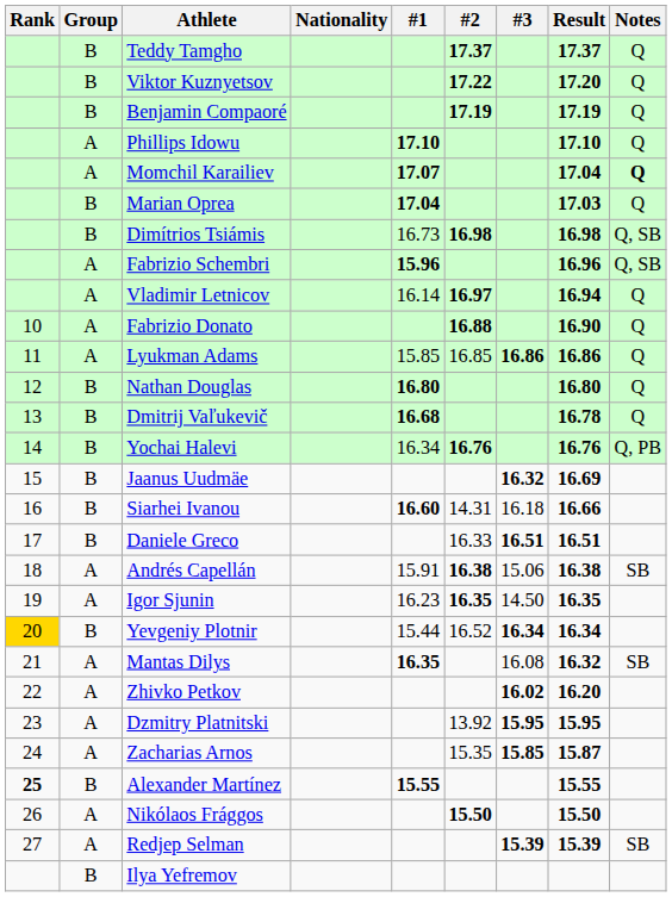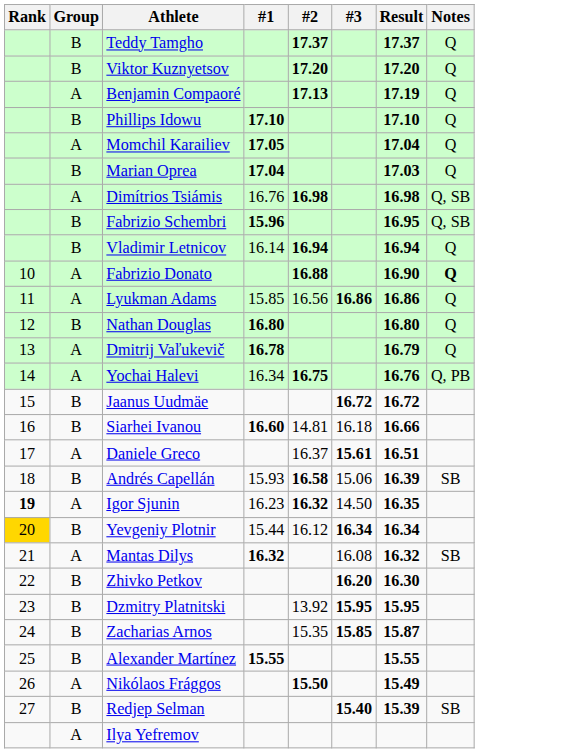- column: Nationality
Viktor Kuznyetsov | #2: 17.22 -> 17.20
Benjamin Compaoré | Group: B -> A
Benjamin Compaoré | #2: 17.19 -> 17.13
Phillips Idowu | Group: A -> B
Momchil Karailiev | #1: 17.07 -> 17.05
Momchil Karailiev | Notes: bold -> normal
Dimítrios Tsiámis | Group: B -> A
Dimítrios Tsiámis | #1: 16.73 -> 16.76
Fabrizio Schembri | Group: A -> B
Fabrizio Schembri | Result: 16.96 -> 16.95
Vladimir Letnicov | Group: A -> B
Vladimir Letnicov | #2: 16.97 -> 16.94
Fabrizio Donato | Notes: normal -> bold
Lyukman Adams | #2: 16.85 -> 16.56
Dmitrij Vaľukevič | Group: B -> A
Dmitrij Vaľukevič | #1: 16.68 -> 16.78
Dmitrij Vaľukevič | Result: 16.78 -> 16.79
Yochai Halevi | Group: B -> A
Yochai Halevi | #2: 16.76 -> 16.75
Jaanus Uudmäe | #3: 16.32 -> 16.72
Jaanus Uudmäe | Result: 16.69 -> 16.72
Siarhei Ivanou | #2: 14.31 -> 14.81
Daniele Greco | Group: B -> A
Daniele Greco | #2: 16.33 -> 16.37
Daniele Greco | #3: 16.51 -> 15.61
Andrés Capellán | Group: A -> B
Andrés Capellán | #1: 15.91 -> 15.93
Andrés Capellán | #2: 16.38 -> 16.58
Andrés Capellán | Result: 16.38 -> 16.39
Igor Sjunin | Rank: normal -> bold
Igor Sjunin | #2: 16.35 -> 16.32
Yevgeniy Plotnir | #2: 16.52 -> 16.12
Mantas Dilys | #1: 16.35 -> 16.32
Zhivko Petkov | Group: A -> B
Zhivko Petkov | #3: 16.02 -> 16.20
Zhivko Petkov | Result: 16.20 -> 16.30
Dzmitry Platnitski | Group: A -> B
Zacharias Arnos | Group: A -> B
Alexander Martínez | Rank: bold -> normal
Nikólaos Frággos | Result: 15.50 -> 15.49
Redjep Selman | Group: A -> B
Redjep Selman | #3: 15.39 -> 15.40
Ilya Yefremov | Group: B -> A
